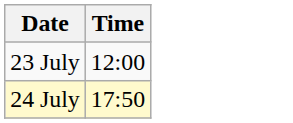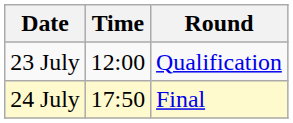+ column: Round | Qualification | Final
